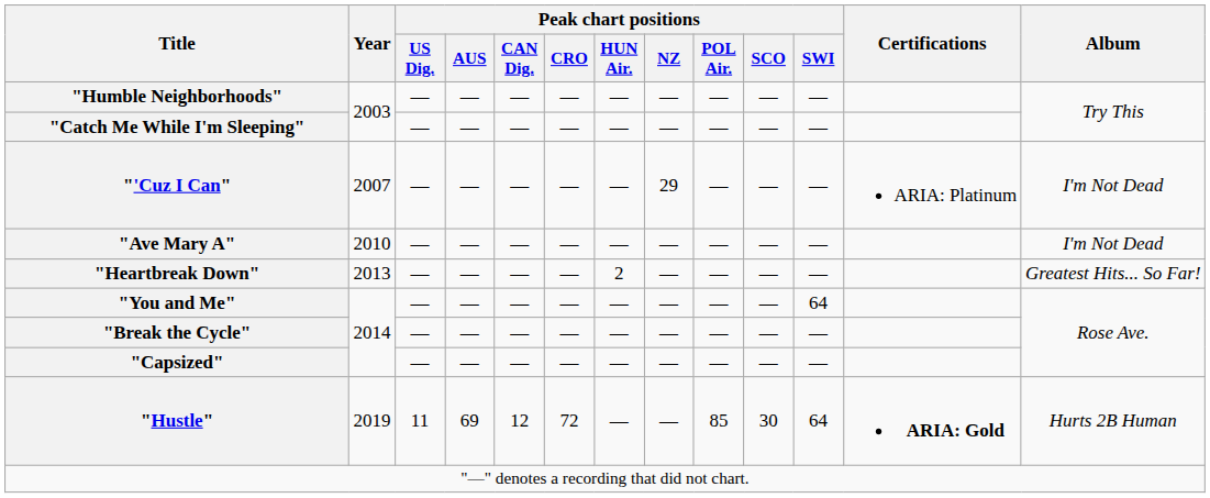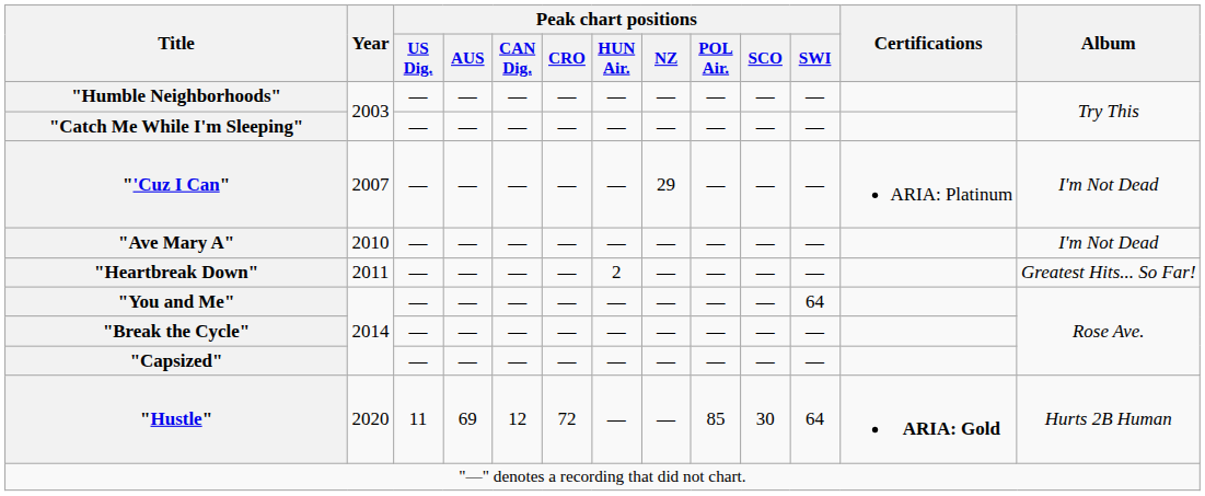"Heartbreak Down" | Year: 2013 -> 2011
"Hustle" | Year: 2019 -> 2020
